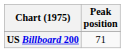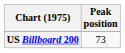US Billboard 200 | Peak position: 71 -> 73
